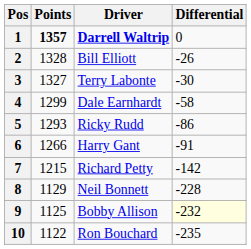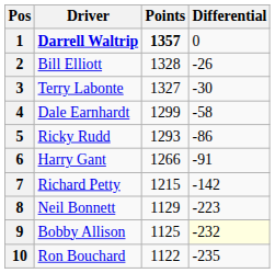columns swapped: Driver <-> Points
8 | Differential: -228 -> -223
